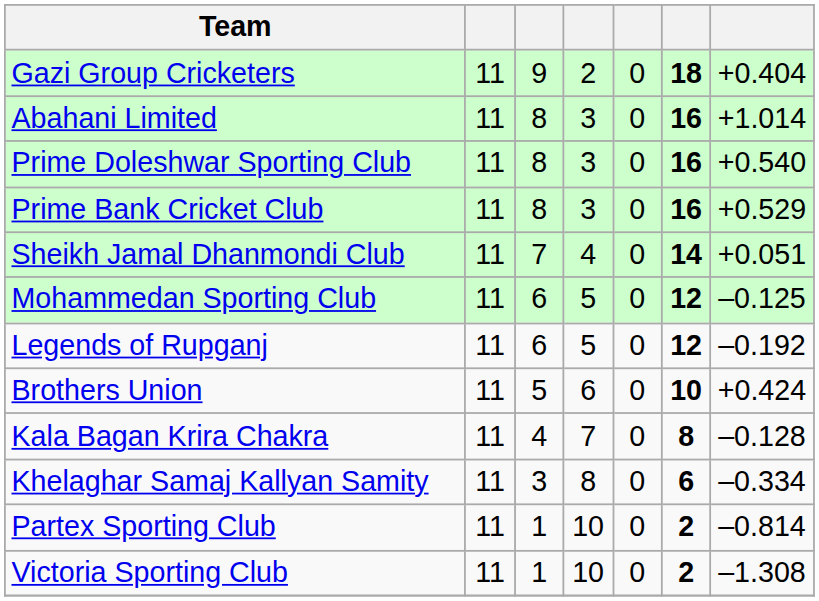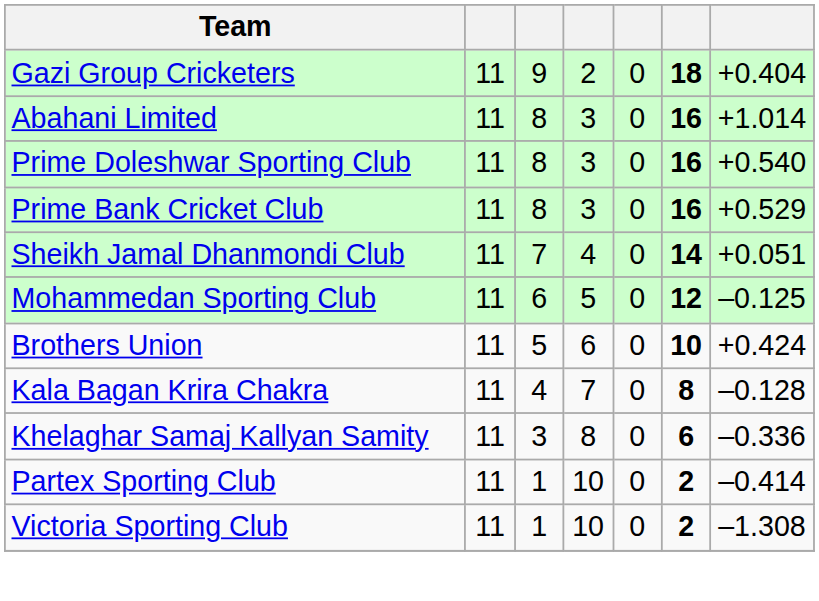- row: Legends of Rupganj | 11 | 6 | 5 | 0 | 12 | –0.192
Khelaghar Samaj Kallyan Samity | column 7: –0.334 -> –0.336
Partex Sporting Club | column 7: –0.814 -> –0.414
